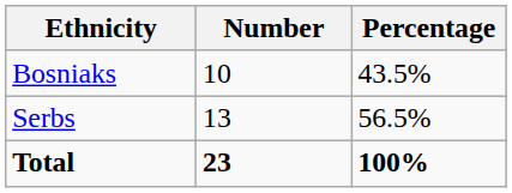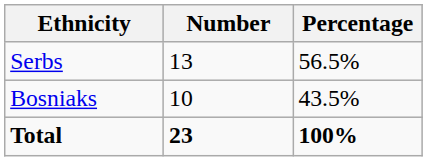rows swapped: Serbs <-> Bosniaks
